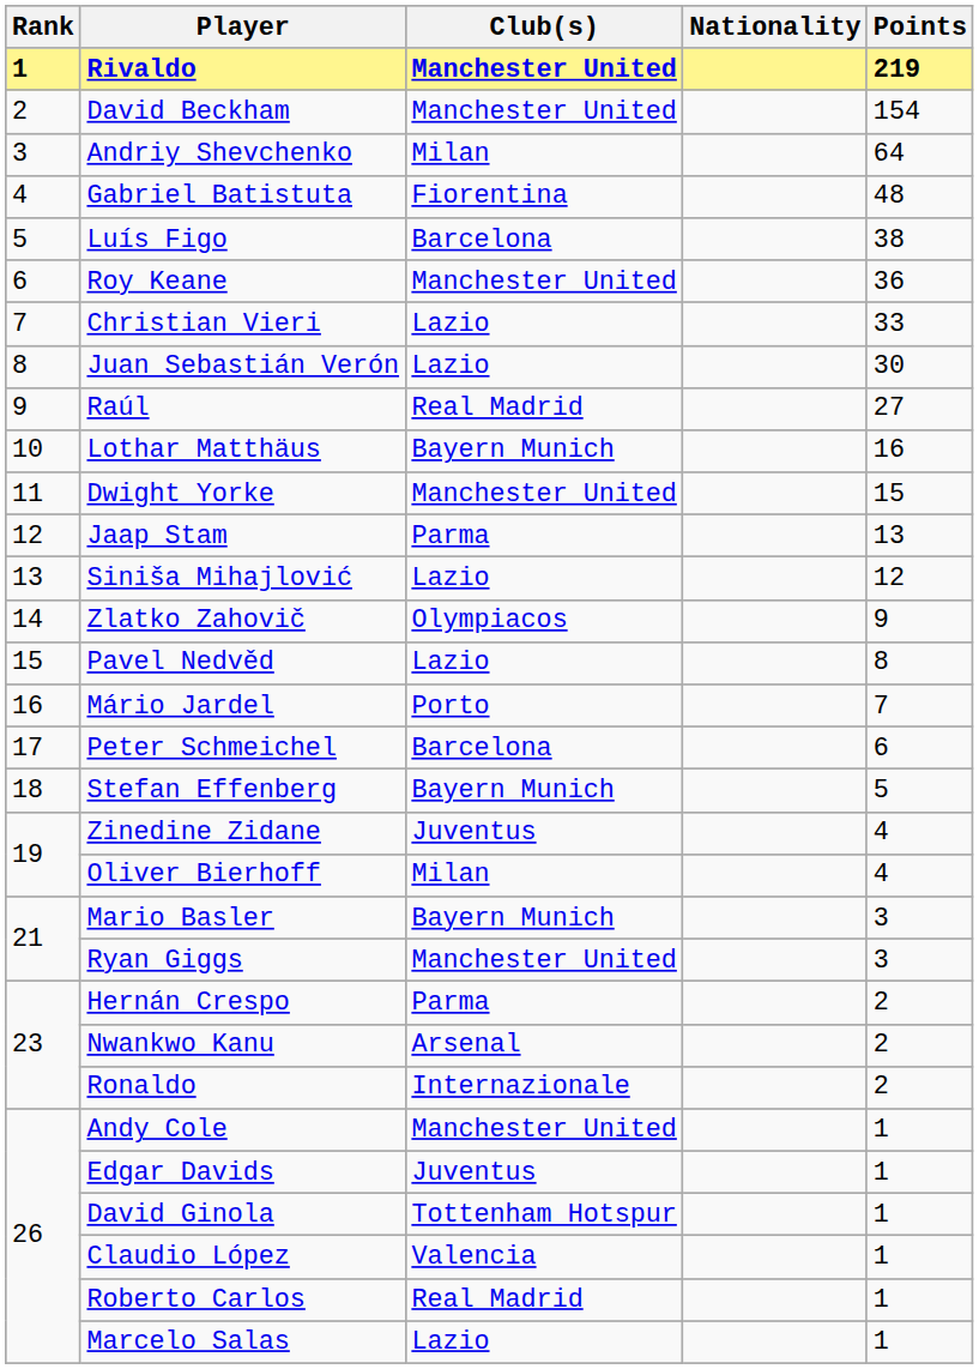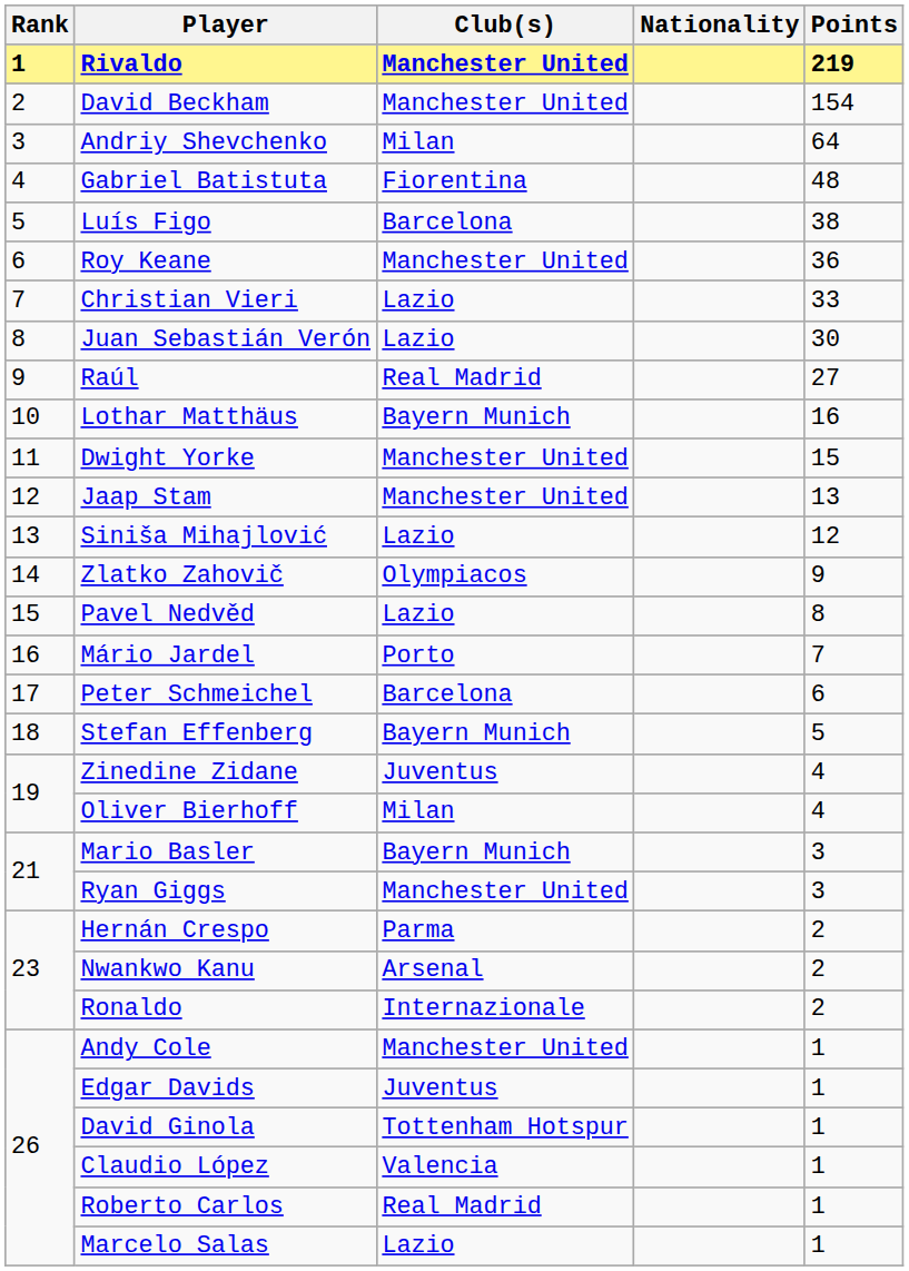Jaap Stam | Club(s): Parma -> Manchester United
